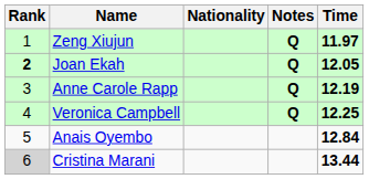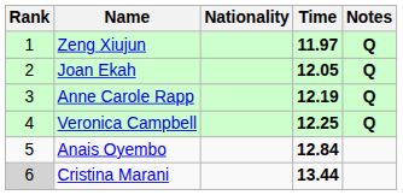columns swapped: Time <-> Notes
Joan Ekah | Rank: bold -> normal
